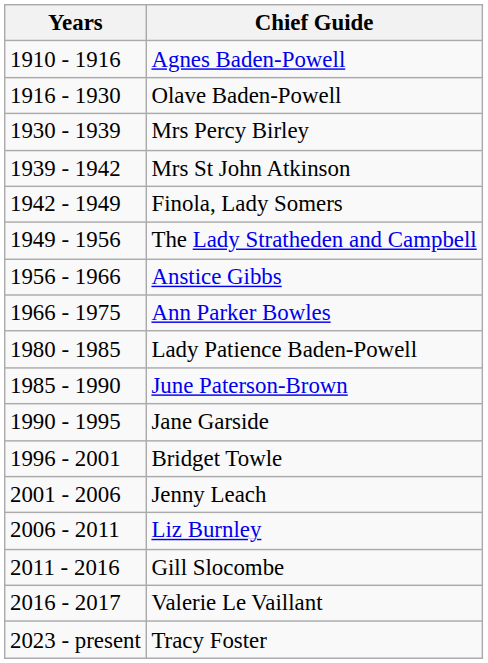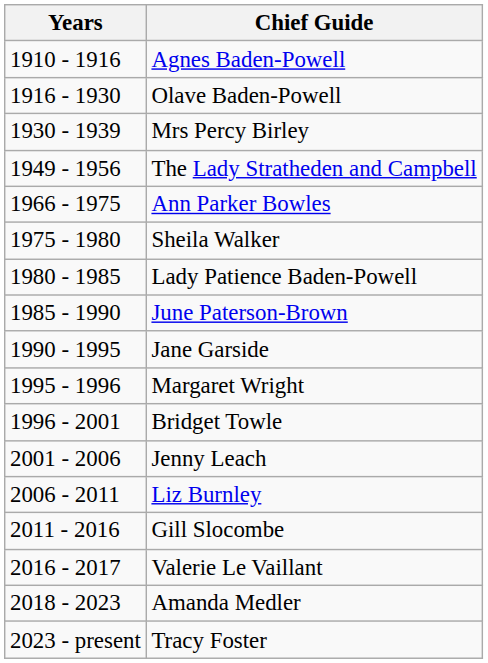- row: 1939 - 1942 | Mrs St John Atkinson
- row: 1942 - 1949 | Finola, Lady Somers
- row: 1956 - 1966 | Anstice Gibbs
+ row: 1975 - 1980 | Sheila Walker
+ row: 1995 - 1996 | Margaret Wright
+ row: 2018 - 2023 | Amanda Medler
